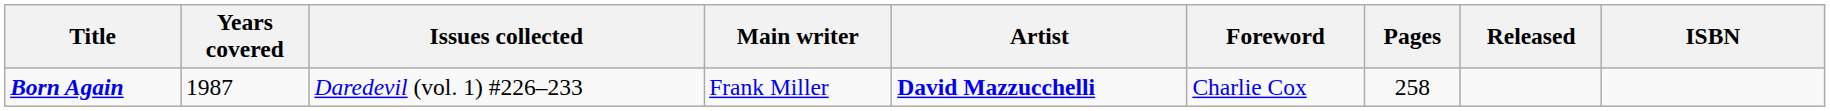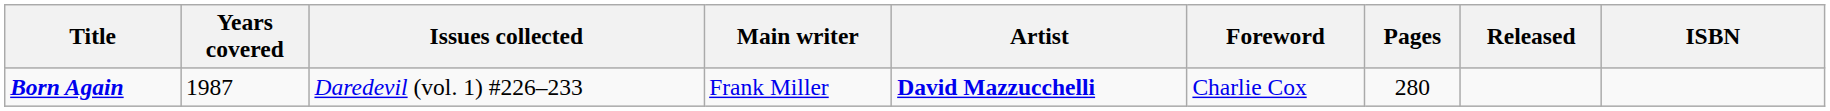Born Again | Pages: 258 -> 280
